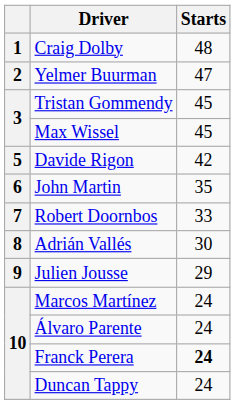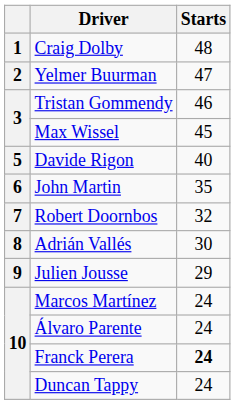Tristan Gommendy | Starts: 45 -> 46
Davide Rigon | Starts: 42 -> 40
Robert Doornbos | Starts: 33 -> 32
